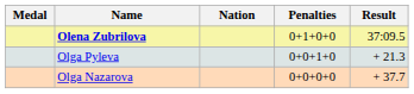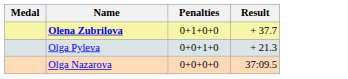- column: Nation
Olena Zubrilova | Result: 37:09.5 -> + 37.7
Olga Nazarova | Result: + 37.7 -> 37:09.5
